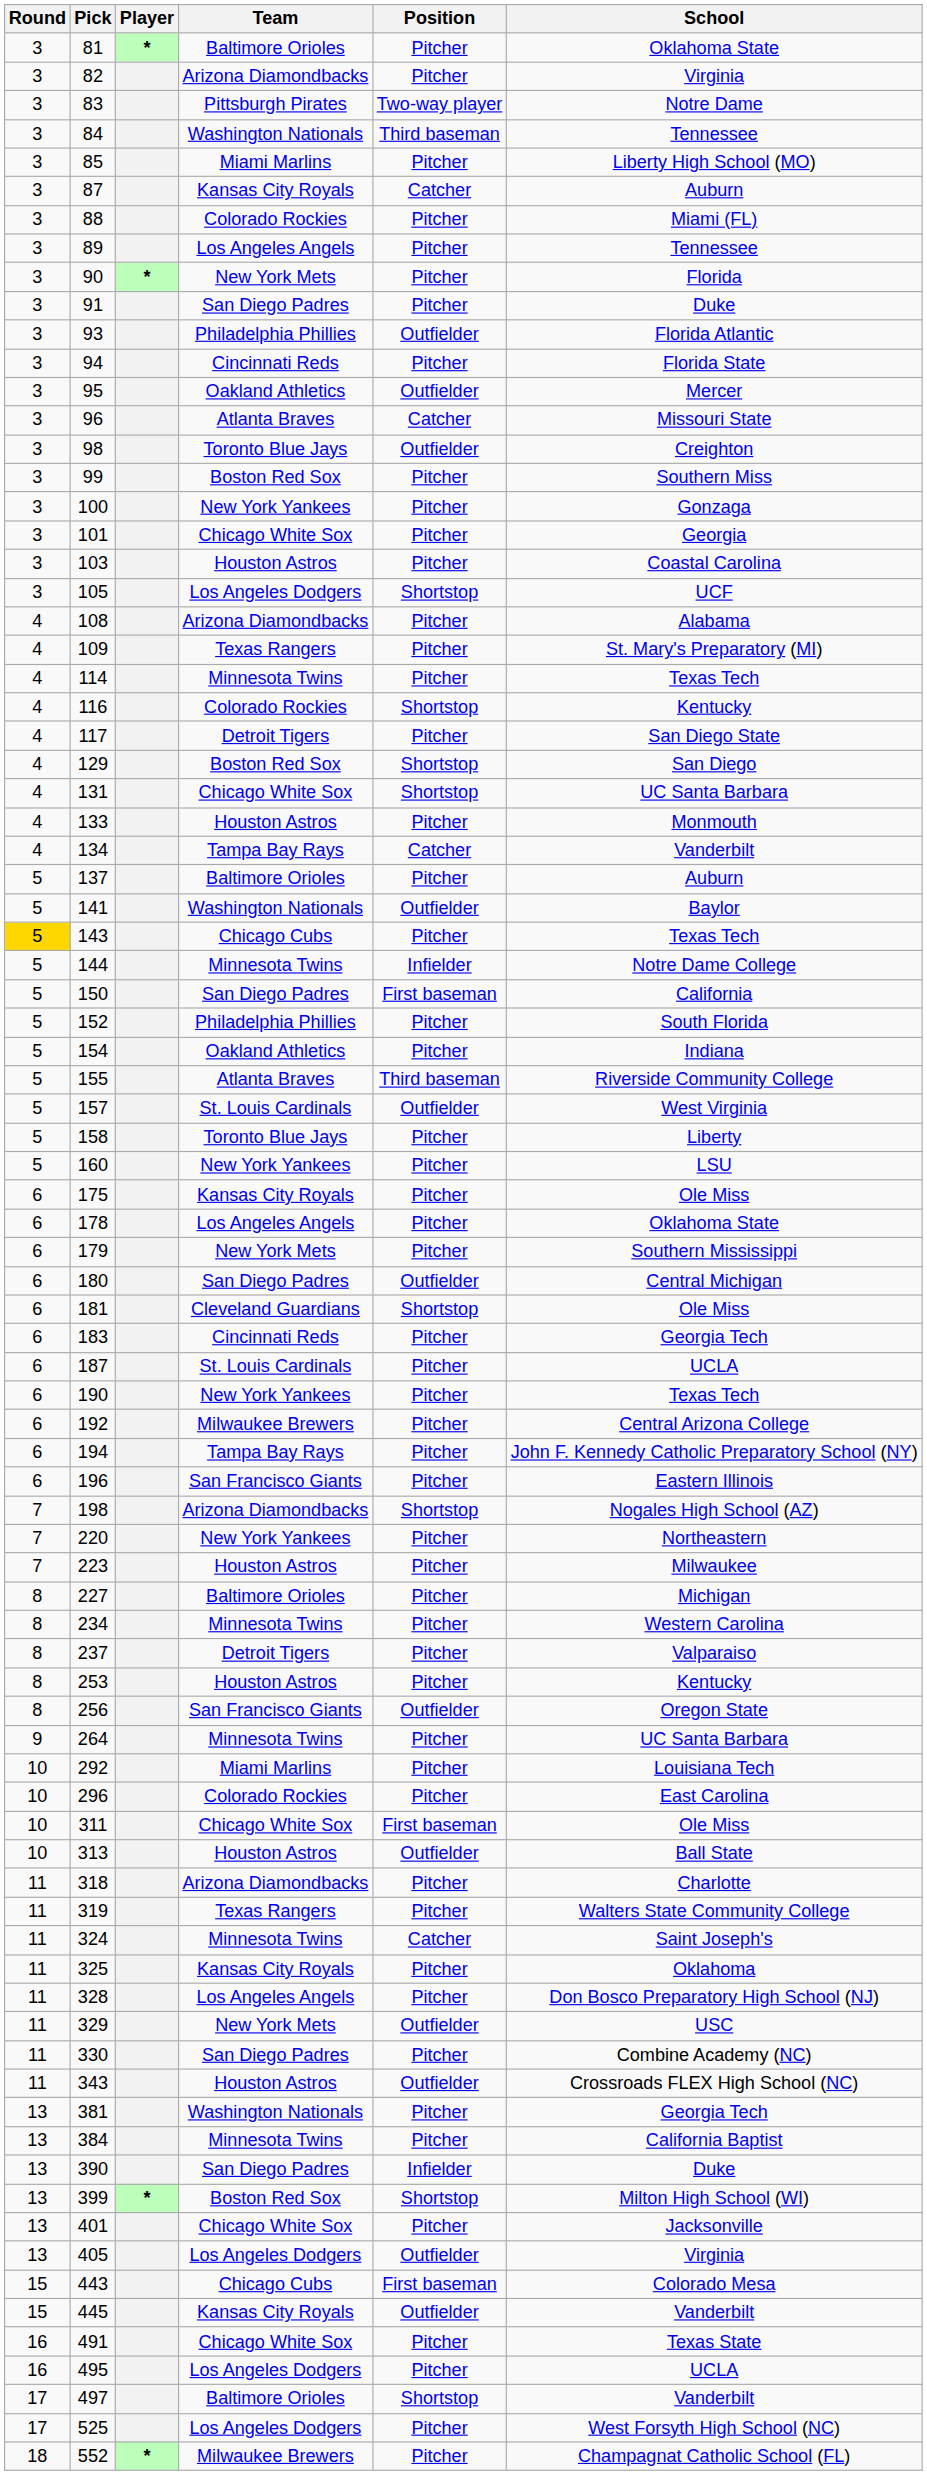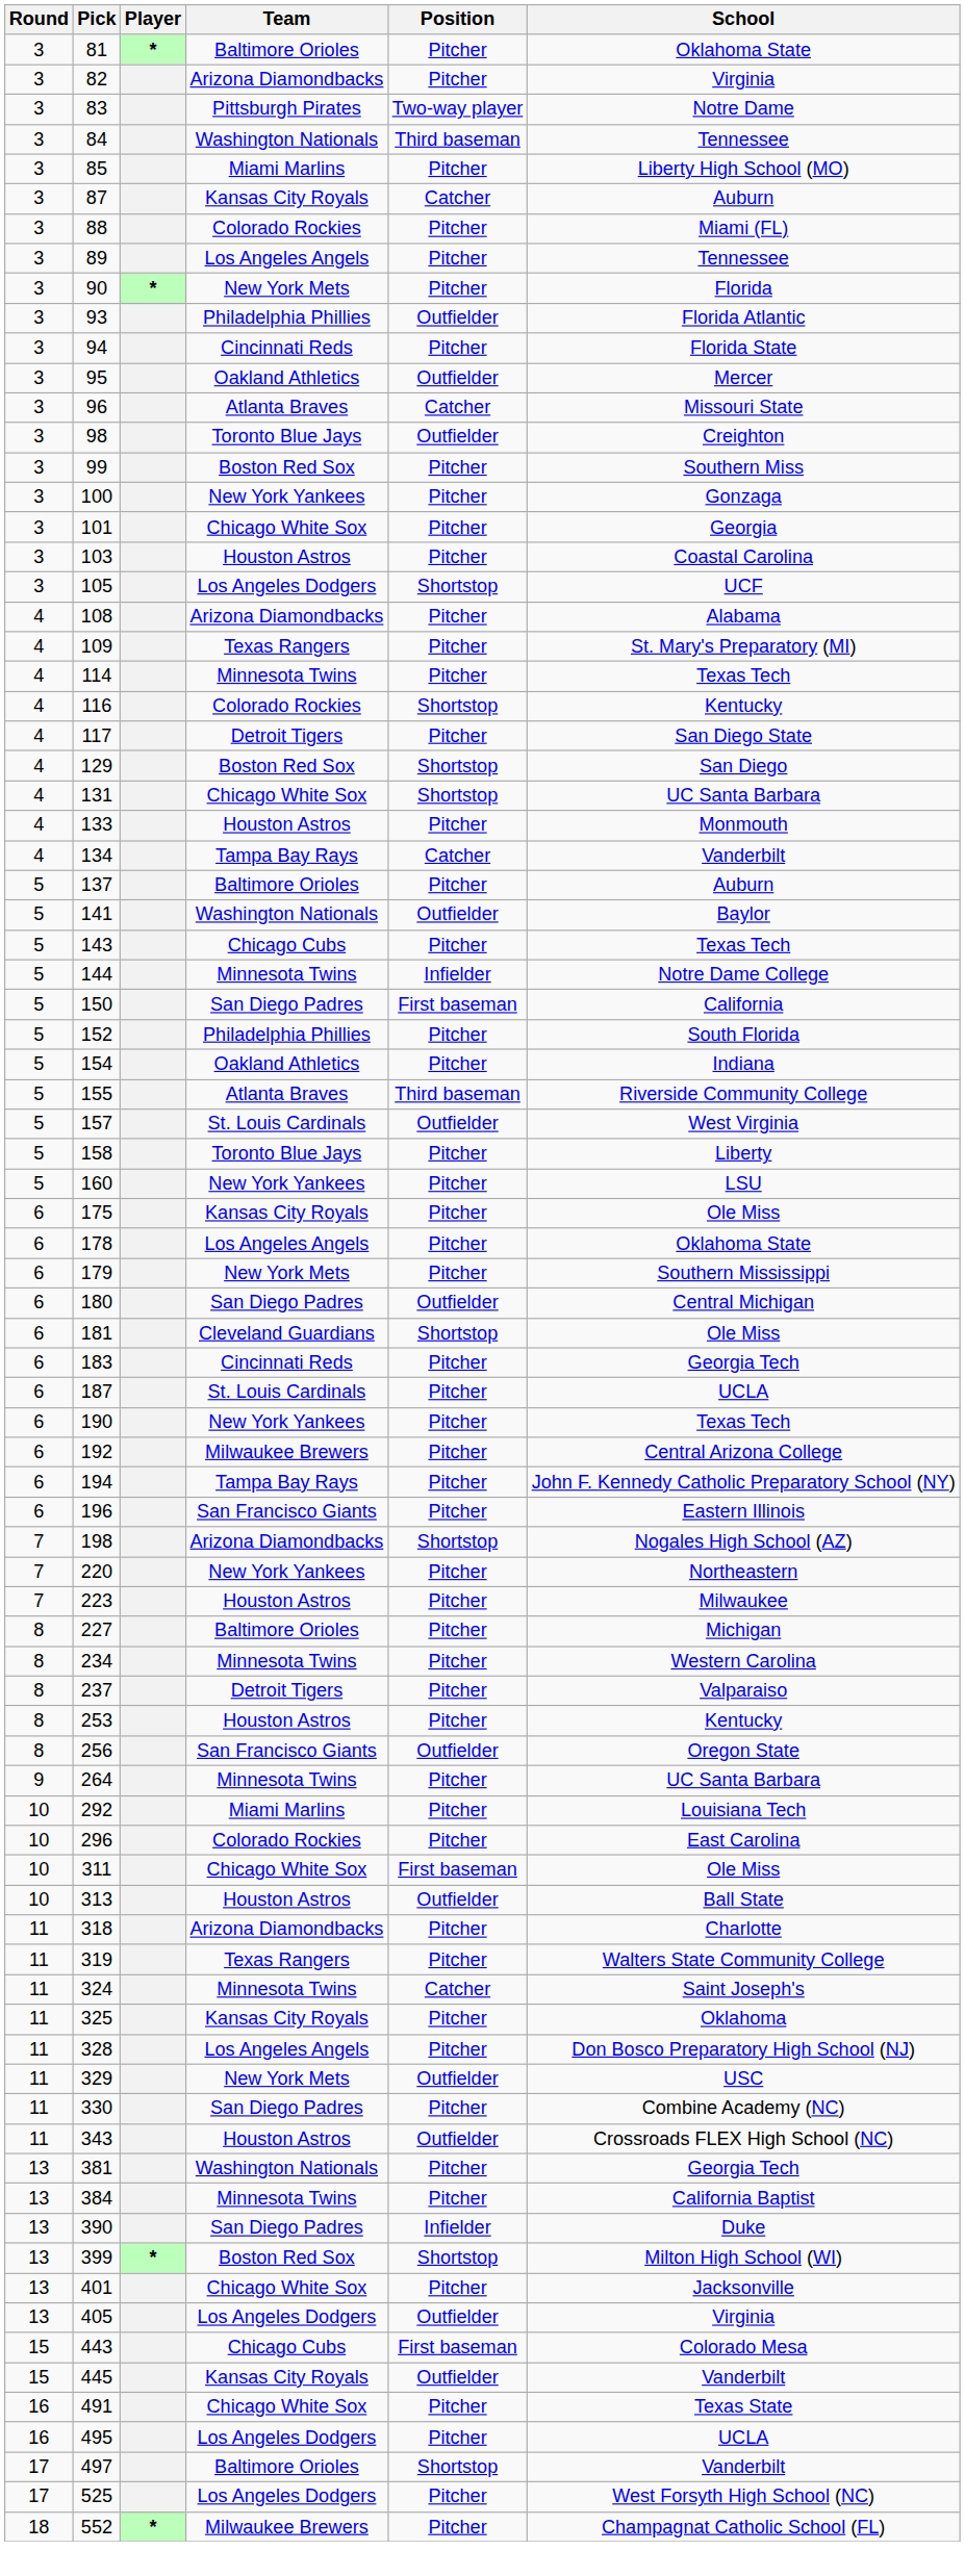- row: 3 | 91 | San Diego Padres | Pitcher | Duke
143 | Round: gold background -> no background
